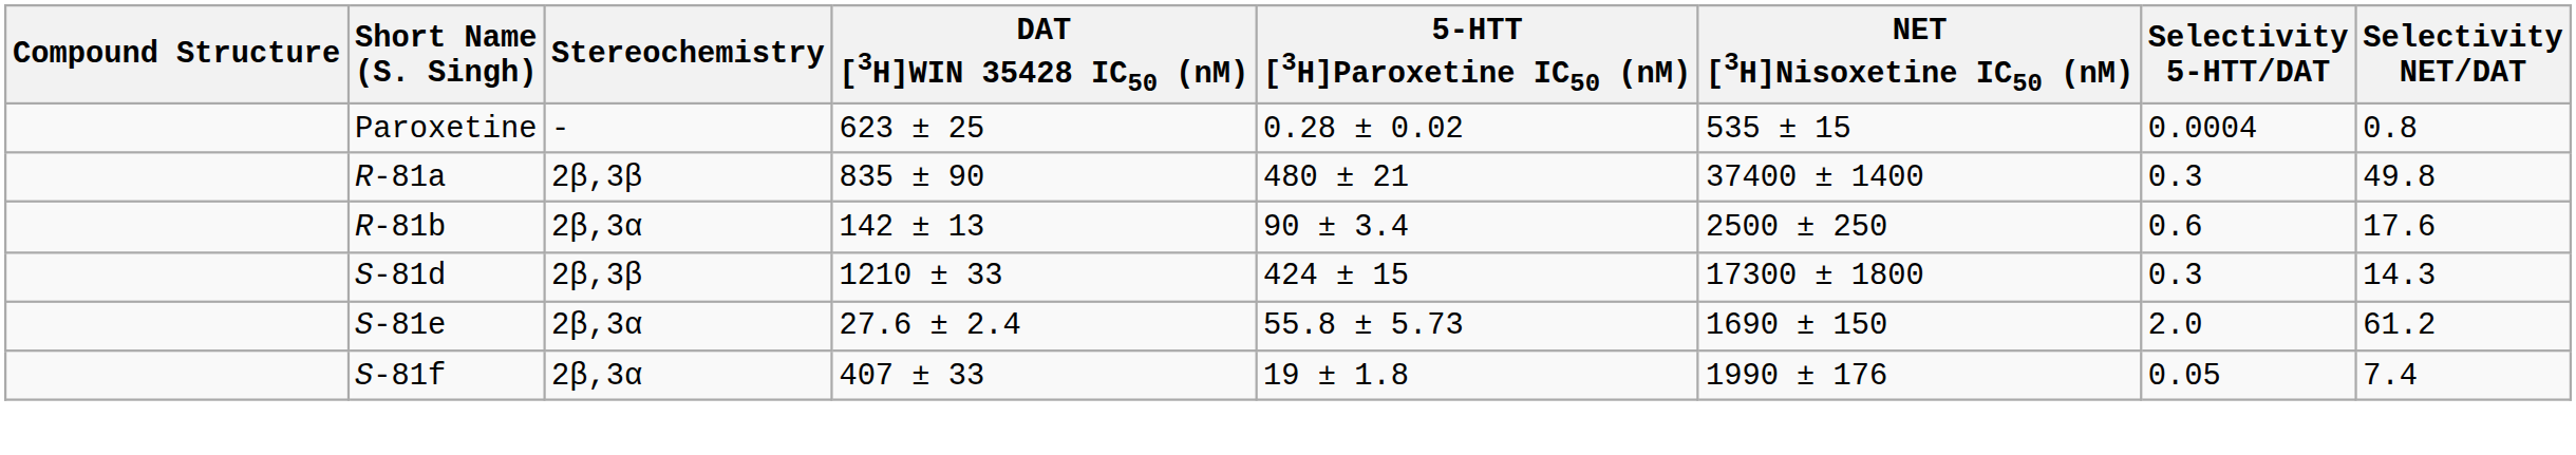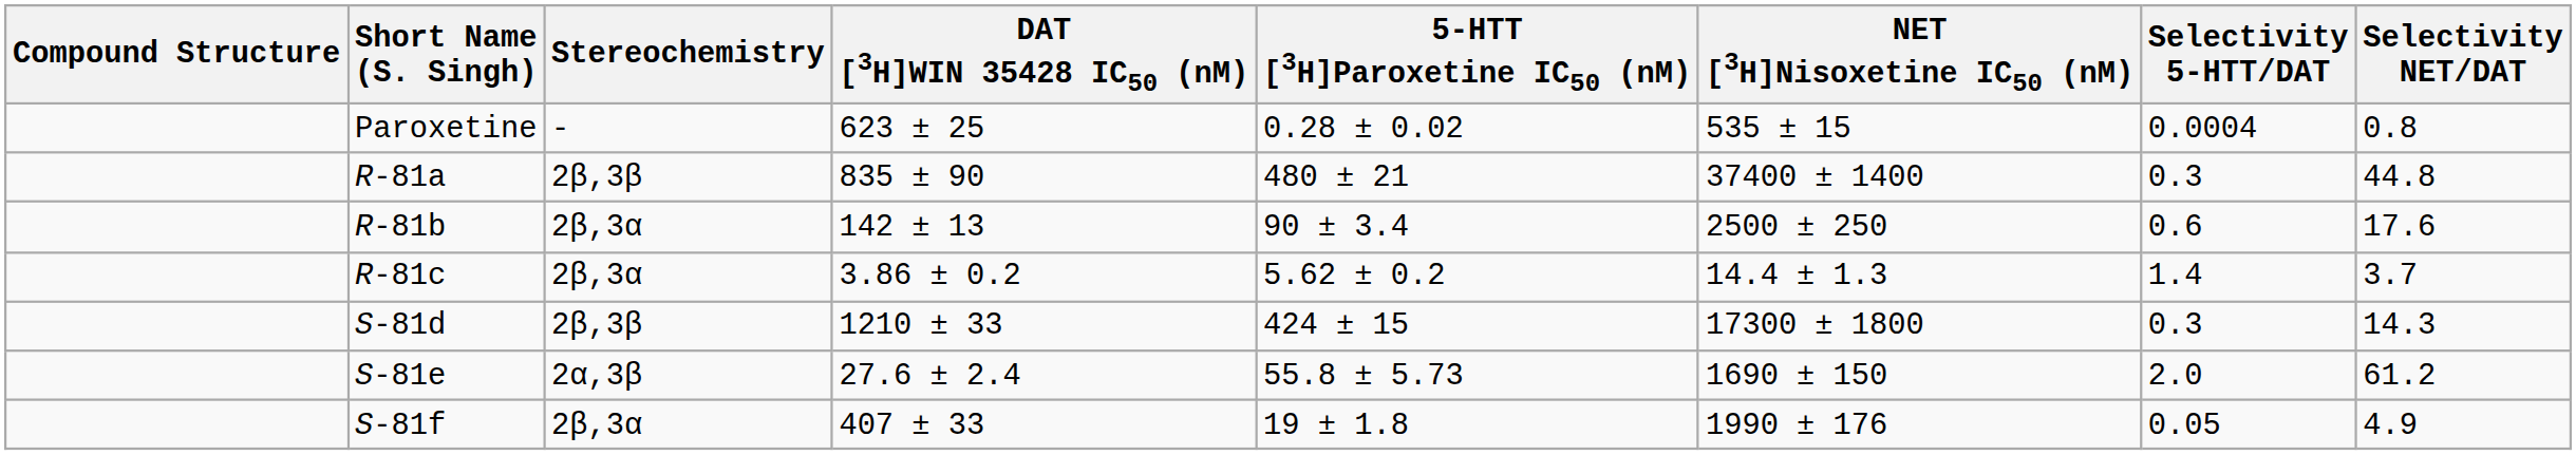R-81a | Selectivity NET/DAT: 49.8 -> 44.8
+ row: R-81c | 2β,3α | 3.86 ± 0.2 | 5.62 ± 0.2 | 14.4 ± 1.3 | 1.4 | 3.7
S-81e | Stereochemistry: 2β,3α -> 2α,3β
S-81f | Selectivity NET/DAT: 7.4 -> 4.9
